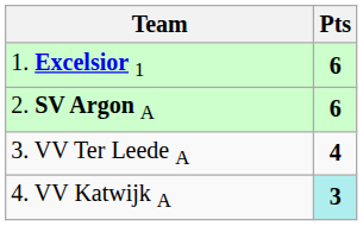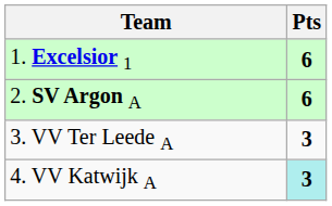3. VV Ter Leede A | Pts: 4 -> 3
